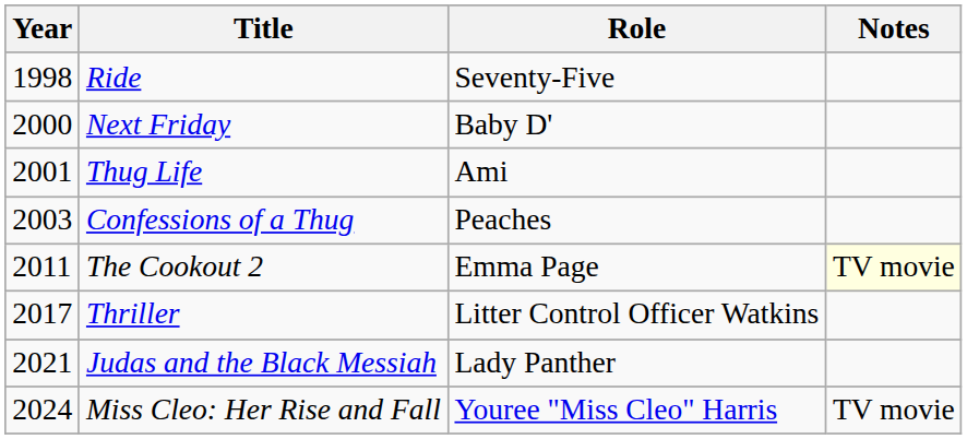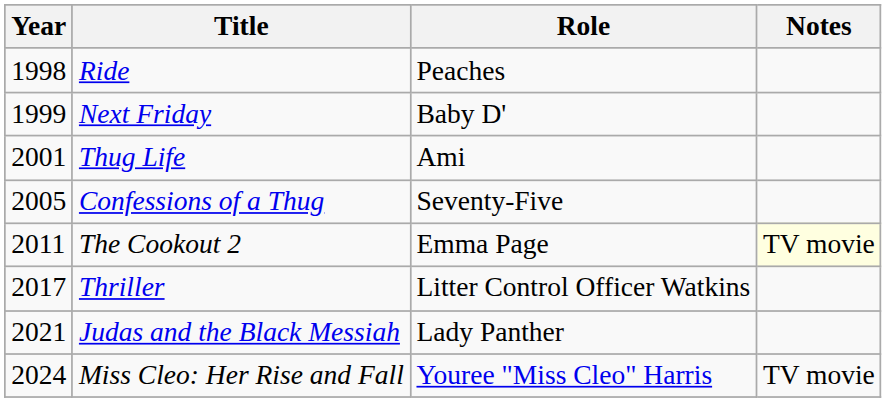Ride | Role: Seventy-Five -> Peaches
Next Friday | Year: 2000 -> 1999
Confessions of a Thug | Year: 2003 -> 2005
Confessions of a Thug | Role: Peaches -> Seventy-Five
